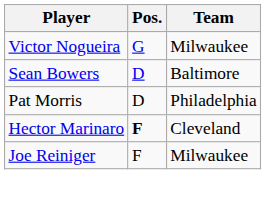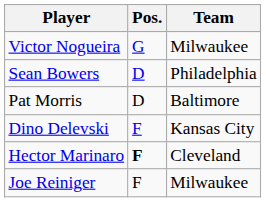Sean Bowers | Team: Baltimore -> Philadelphia
Pat Morris | Team: Philadelphia -> Baltimore
+ row: Dino Delevski | F | Kansas City
